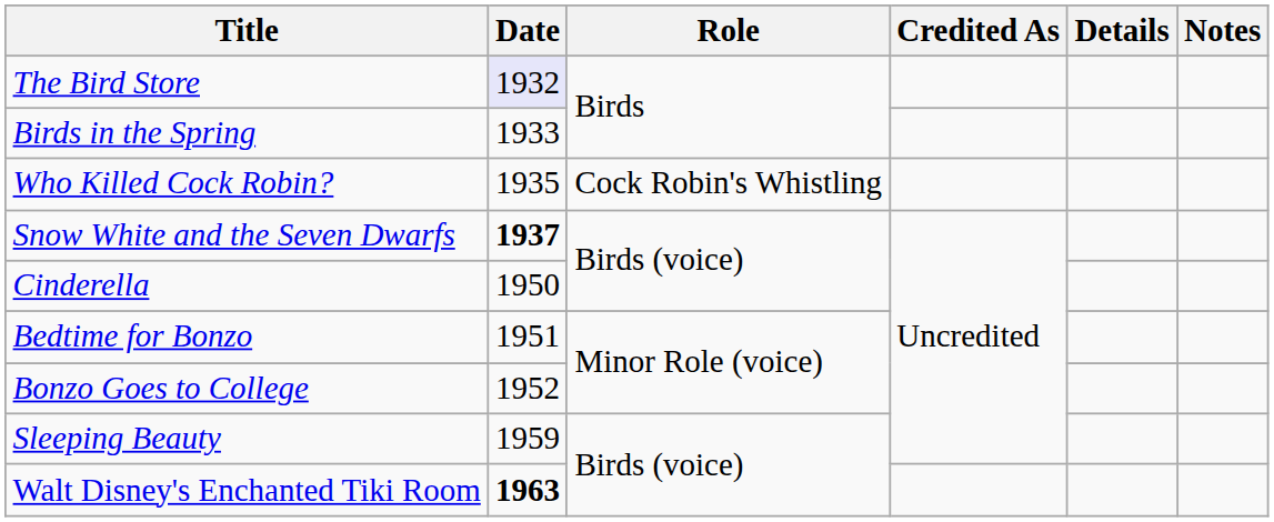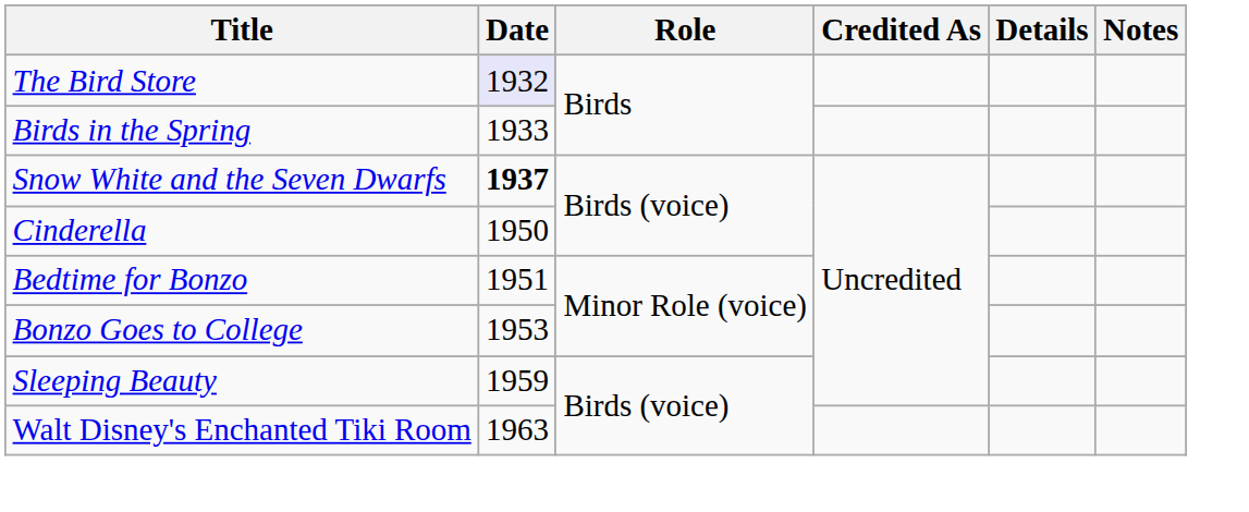- row: Who Killed Cock Robin? | 1935 | Cock Robin's Whistling
Bonzo Goes to College | Date: 1952 -> 1953
Walt Disney's Enchanted Tiki Room | Date: bold -> normal
